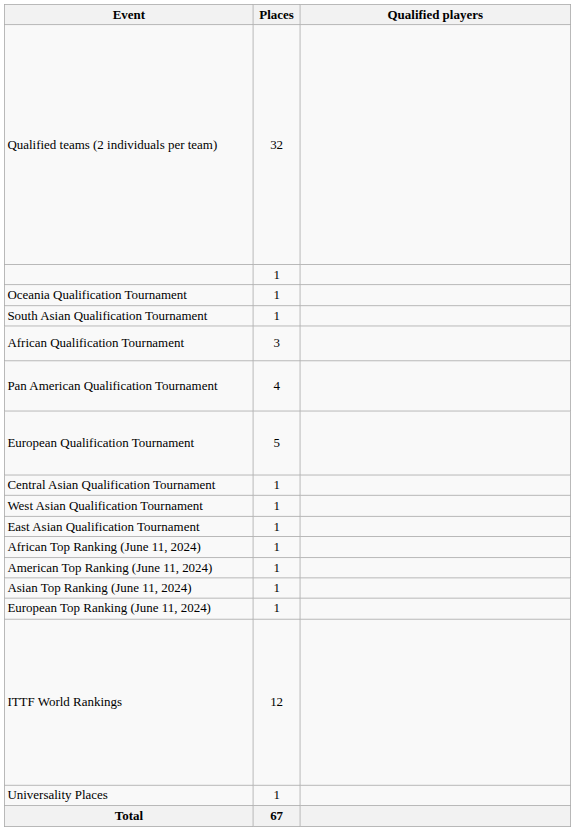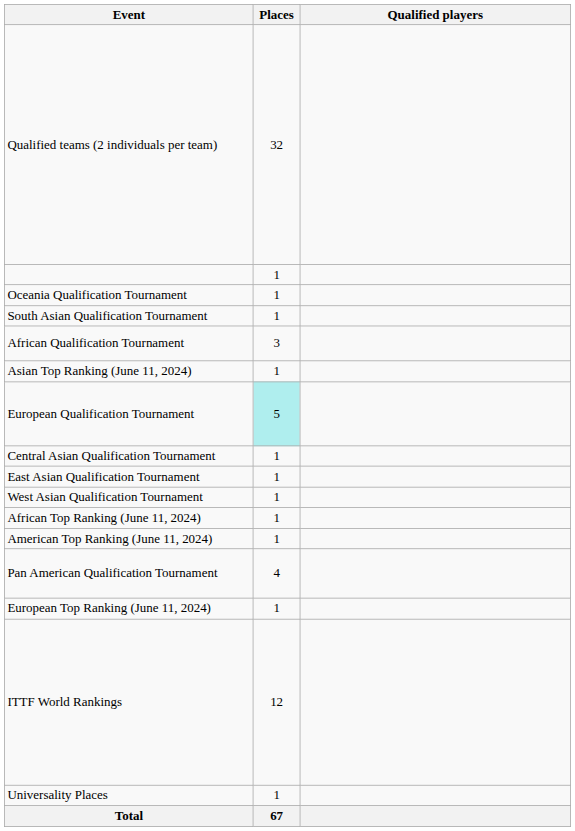rows swapped: Pan American Qualification Tournament <-> Asian Top Ranking (June 11, 2024)
European Qualification Tournament | Places: no background -> paleturquoise background
rows swapped: West Asian Qualification Tournament <-> East Asian Qualification Tournament
